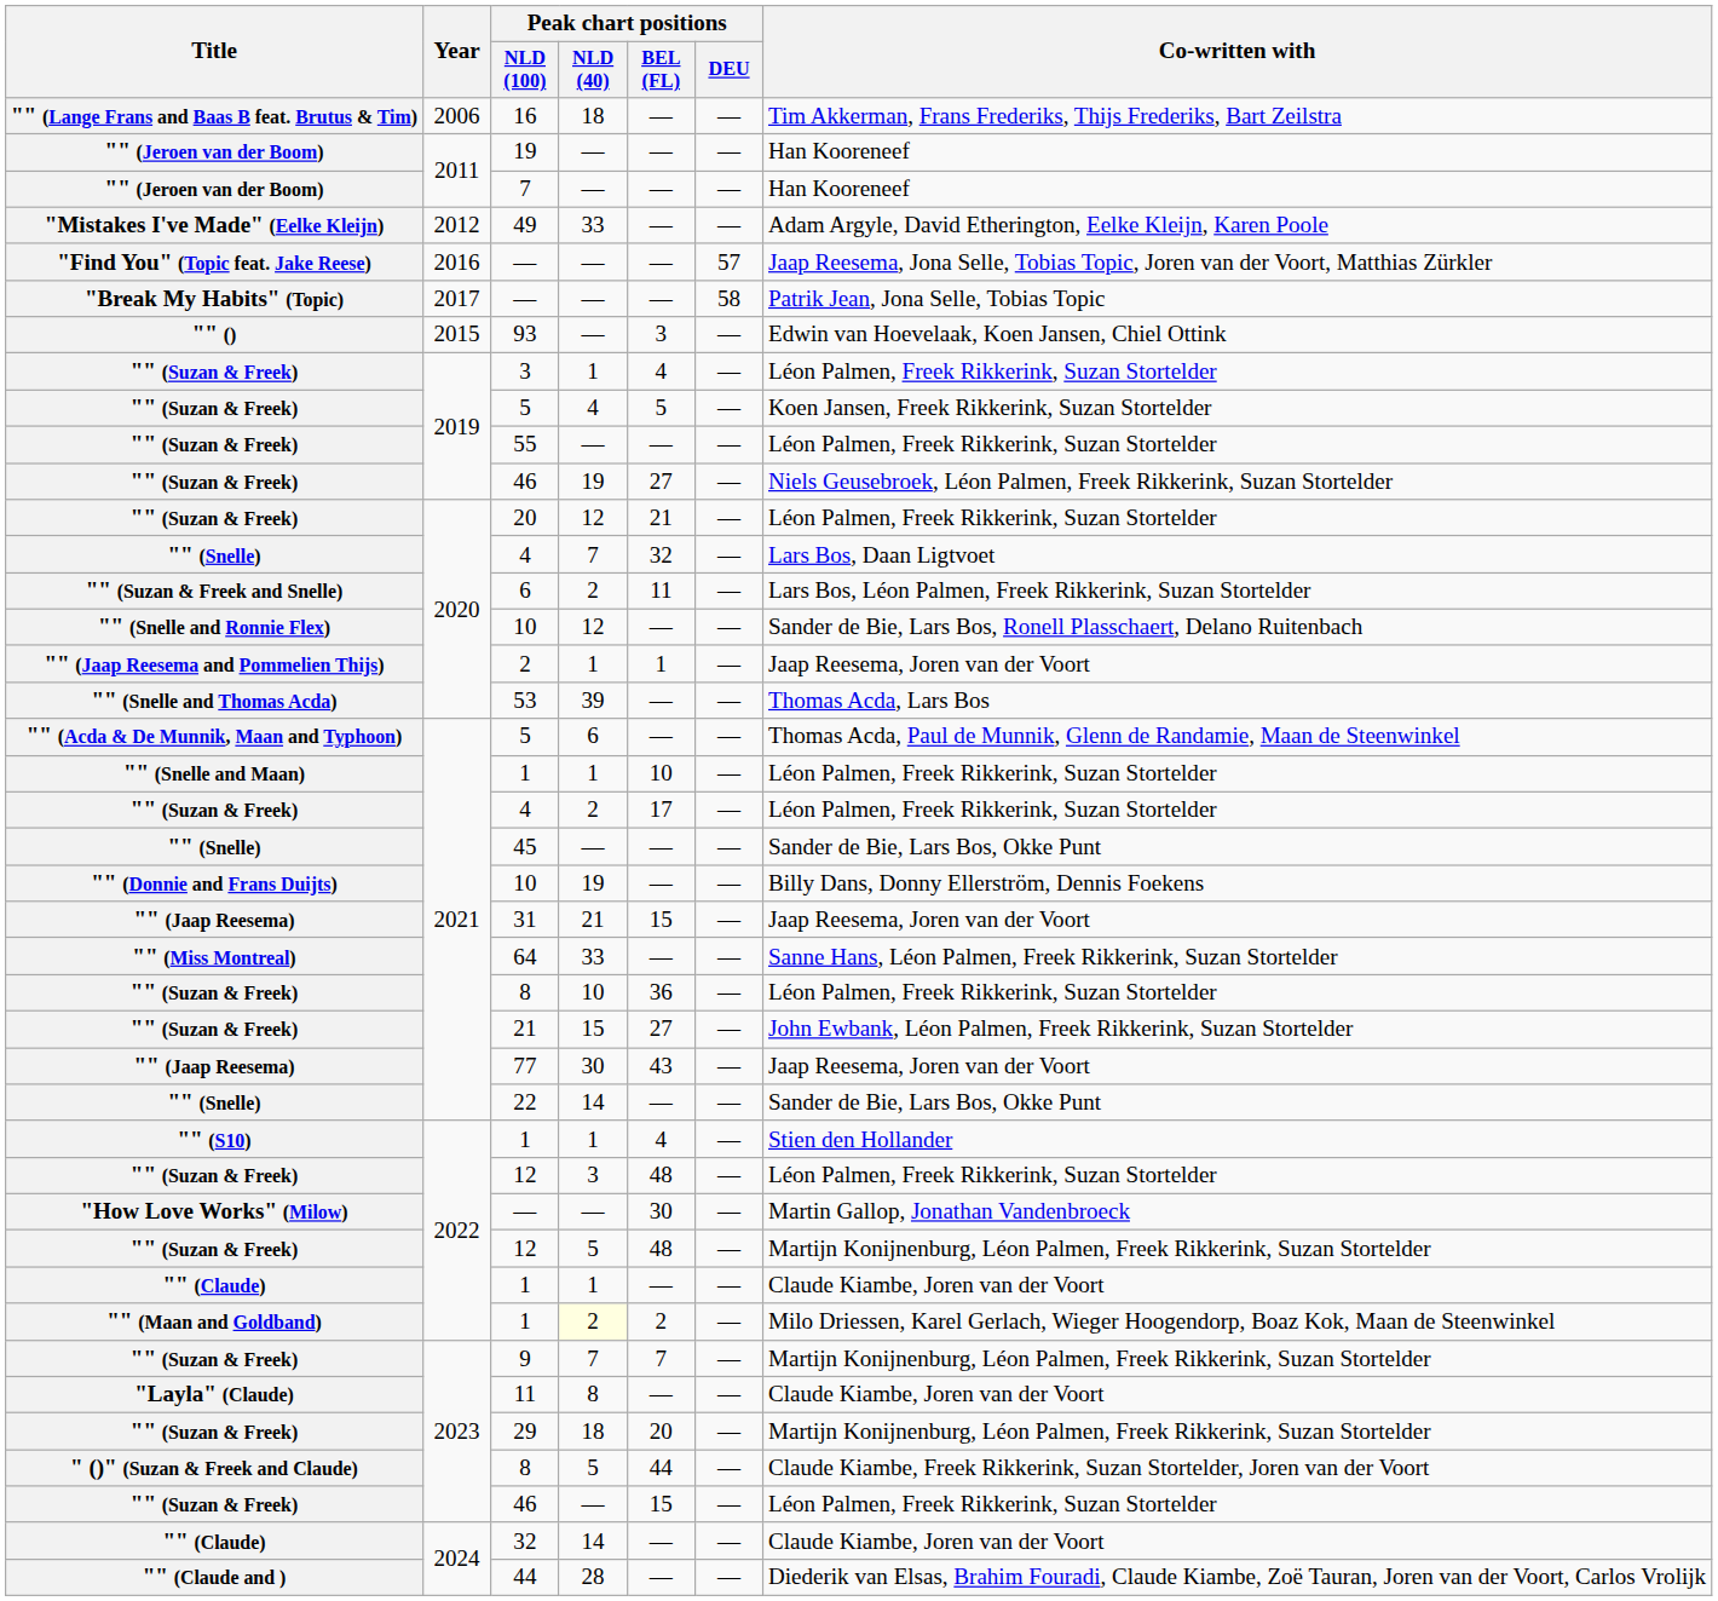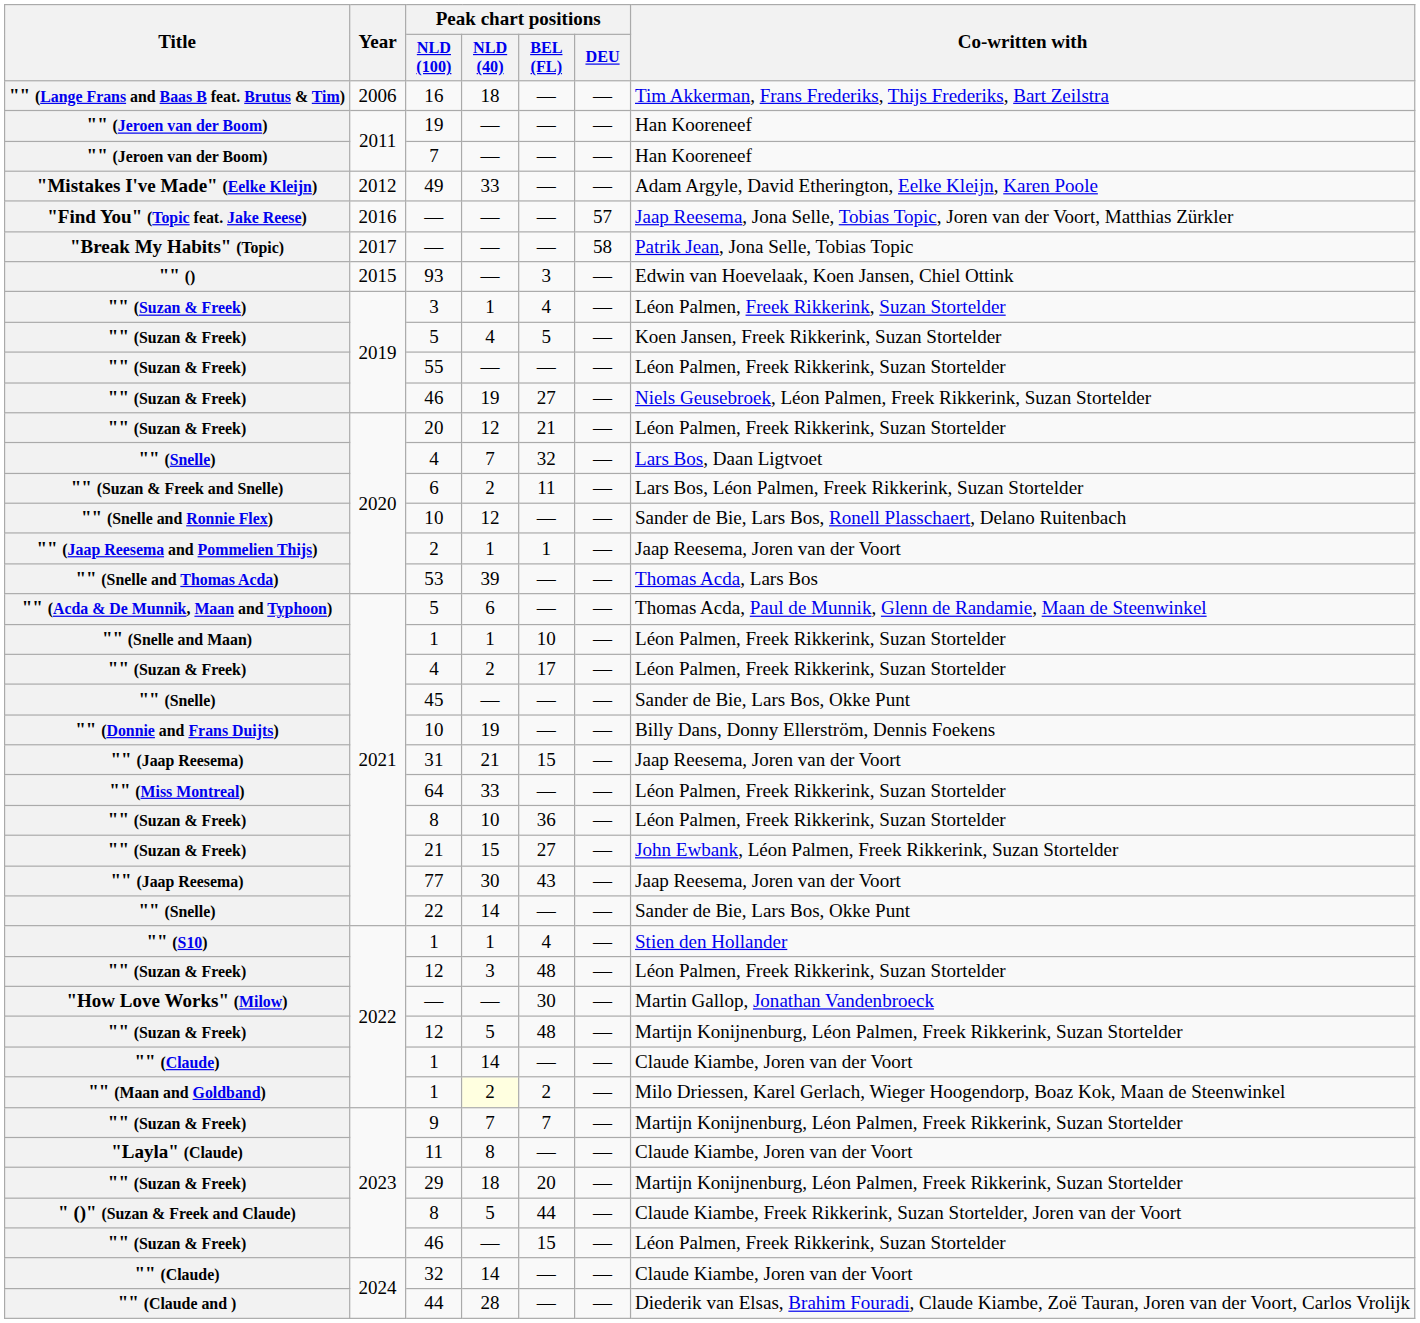64 | Co-written with: Sanne Hans, Léon Palmen, Freek Rikkerink, Suzan Stortelder -> Léon Palmen, Freek Rikkerink, Suzan Stortelder
"" (Claude) / 1 | Peak chart positions / NLD (40): 1 -> 14
